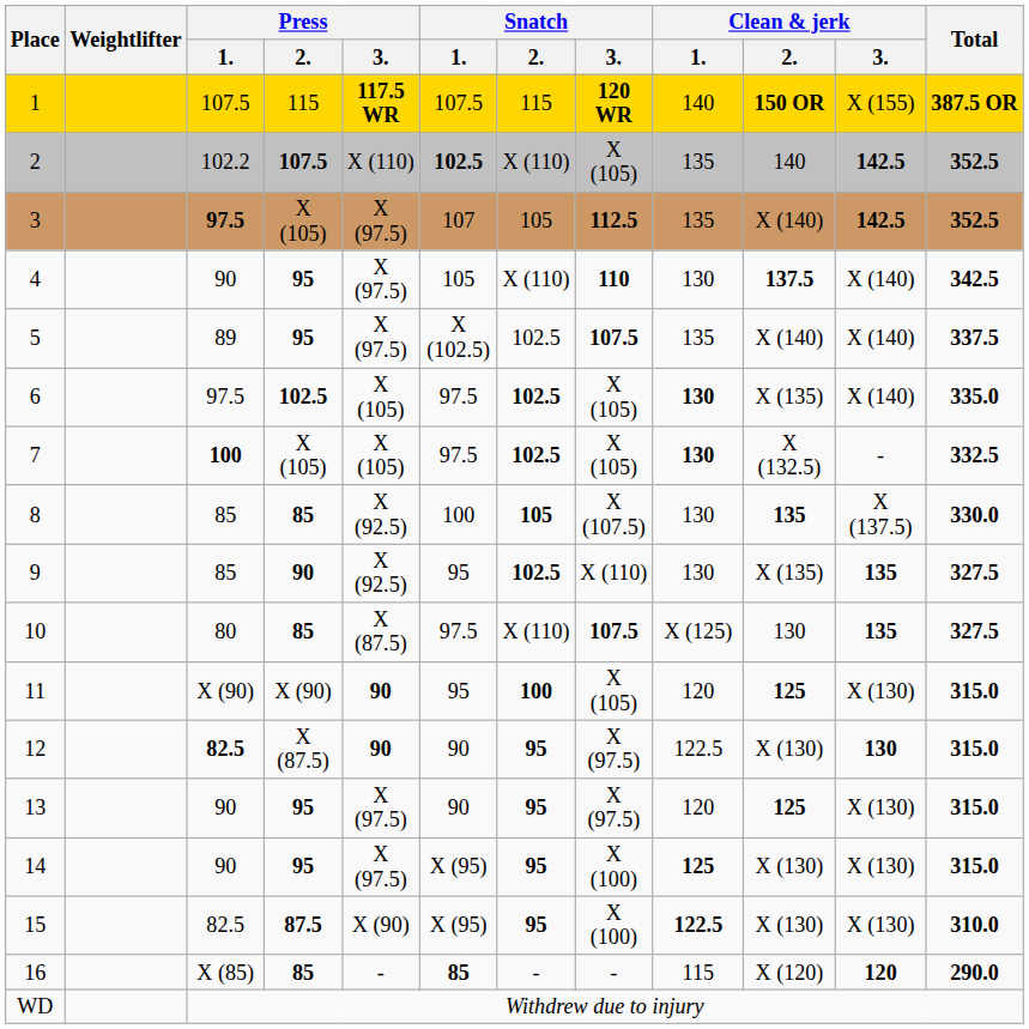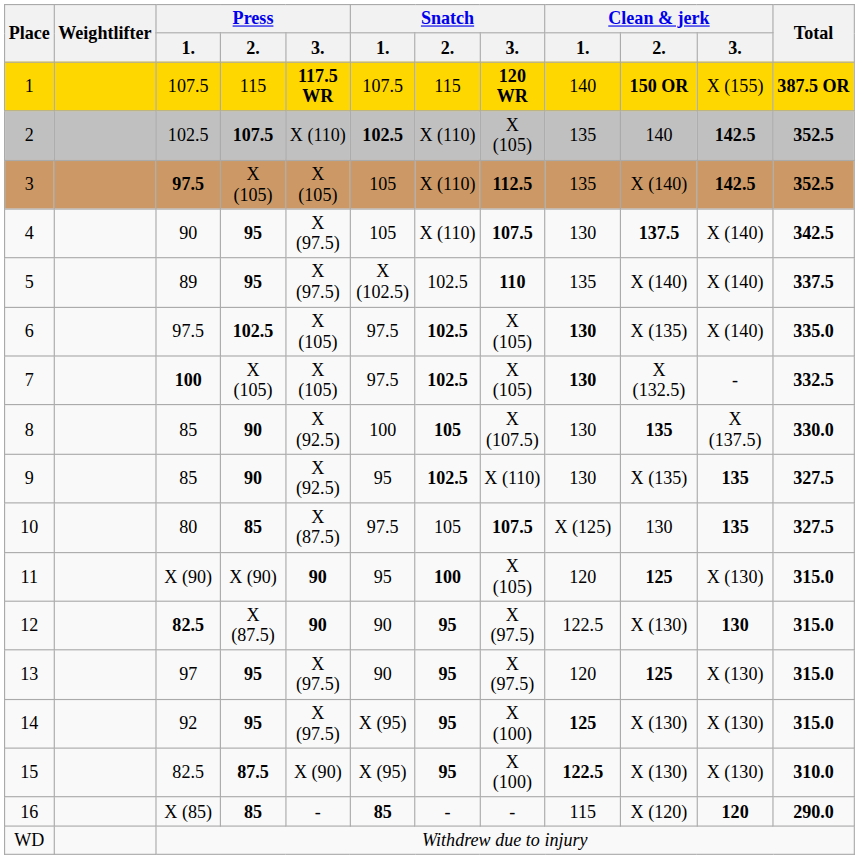2 | Press / 1.: 102.2 -> 102.5
3 | Press / 3.: X (97.5) -> X (105)
3 | Snatch / 1.: 107 -> 105
3 | Snatch / 2.: 105 -> X (110)
4 | Snatch / 3.: 110 -> 107.5
5 | Snatch / 3.: 107.5 -> 110
8 | Press / 2.: 85 -> 90
10 | Snatch / 2.: X (110) -> 105
13 | Press / 1.: 90 -> 97
14 | Press / 1.: 90 -> 92
